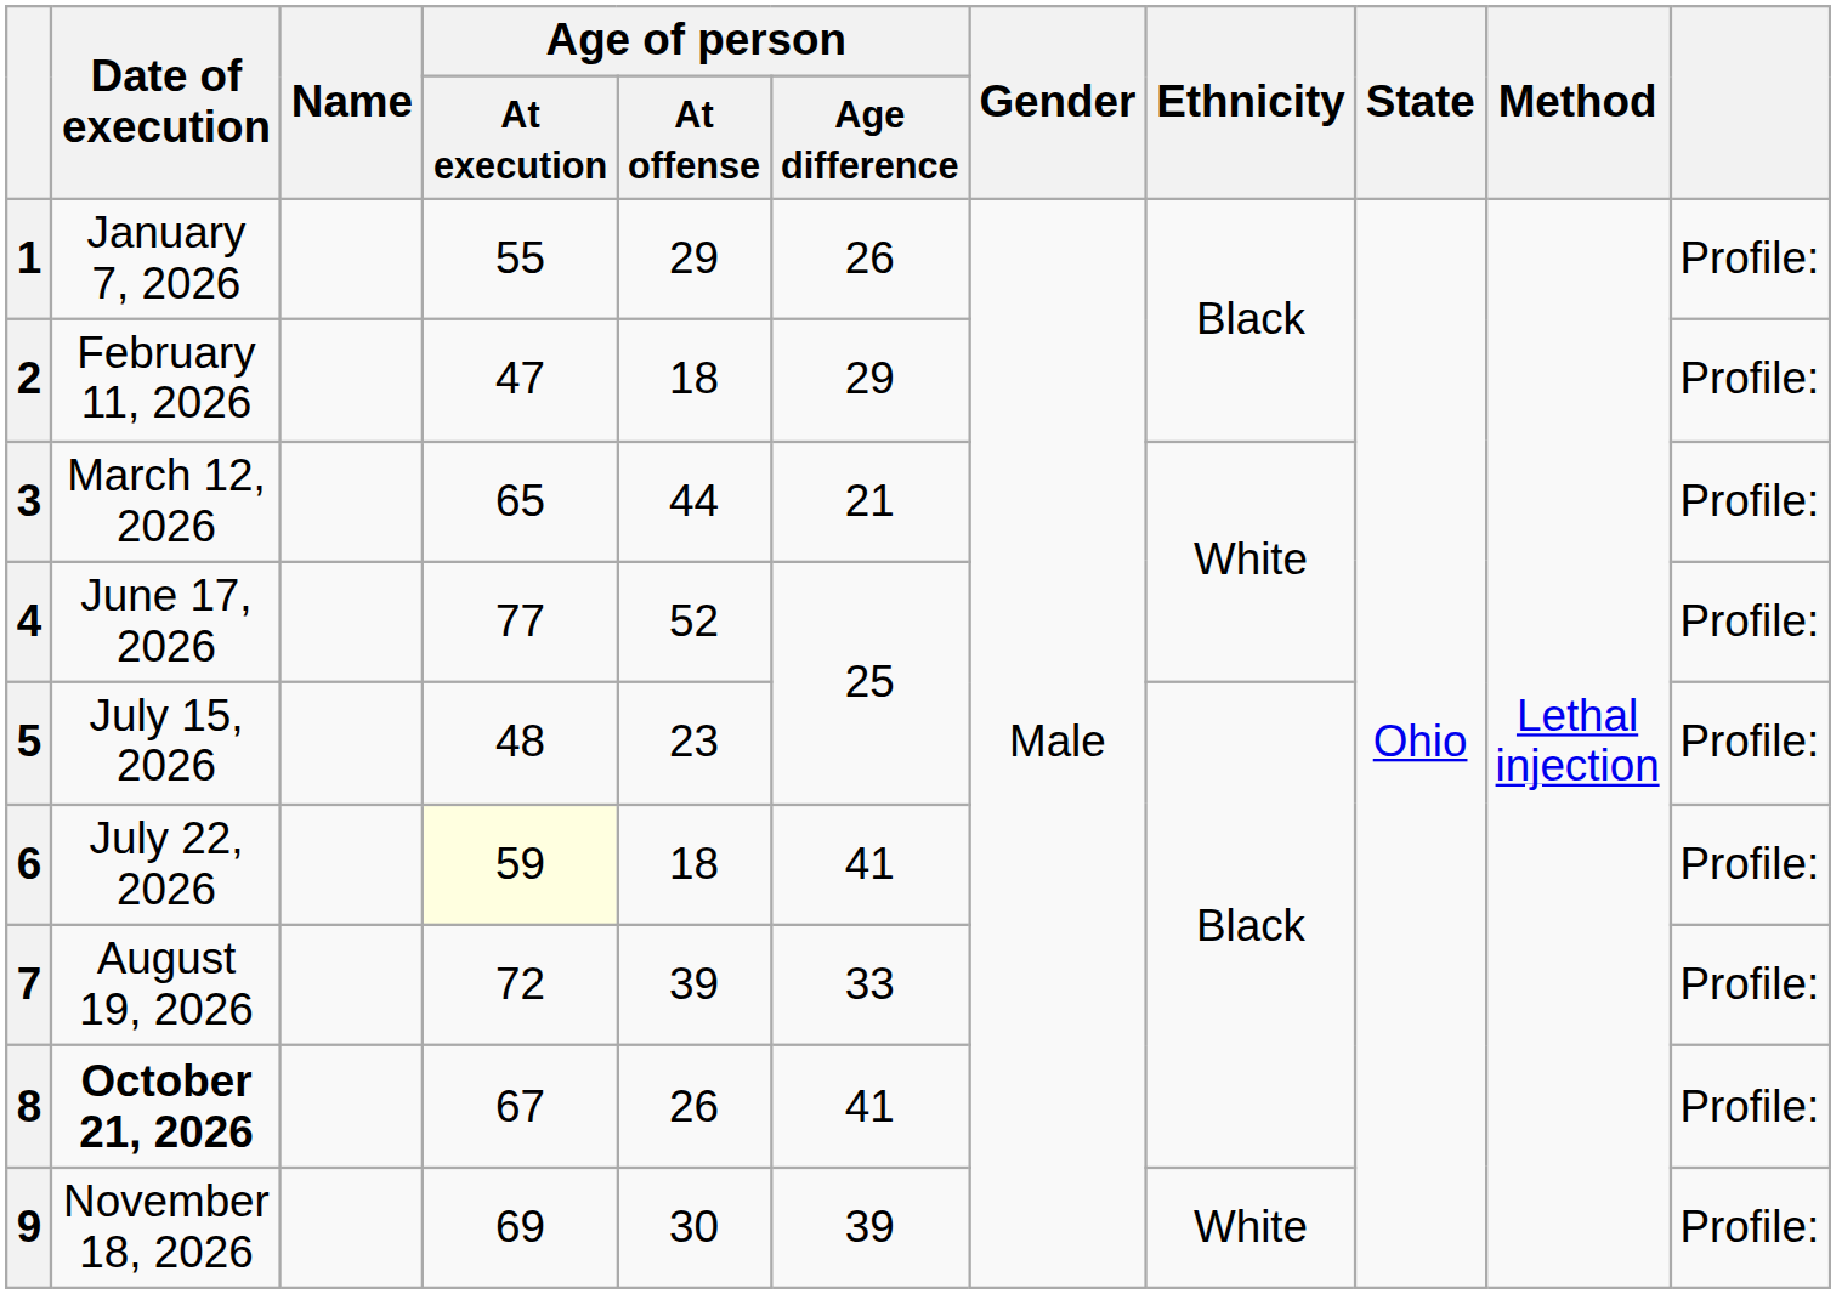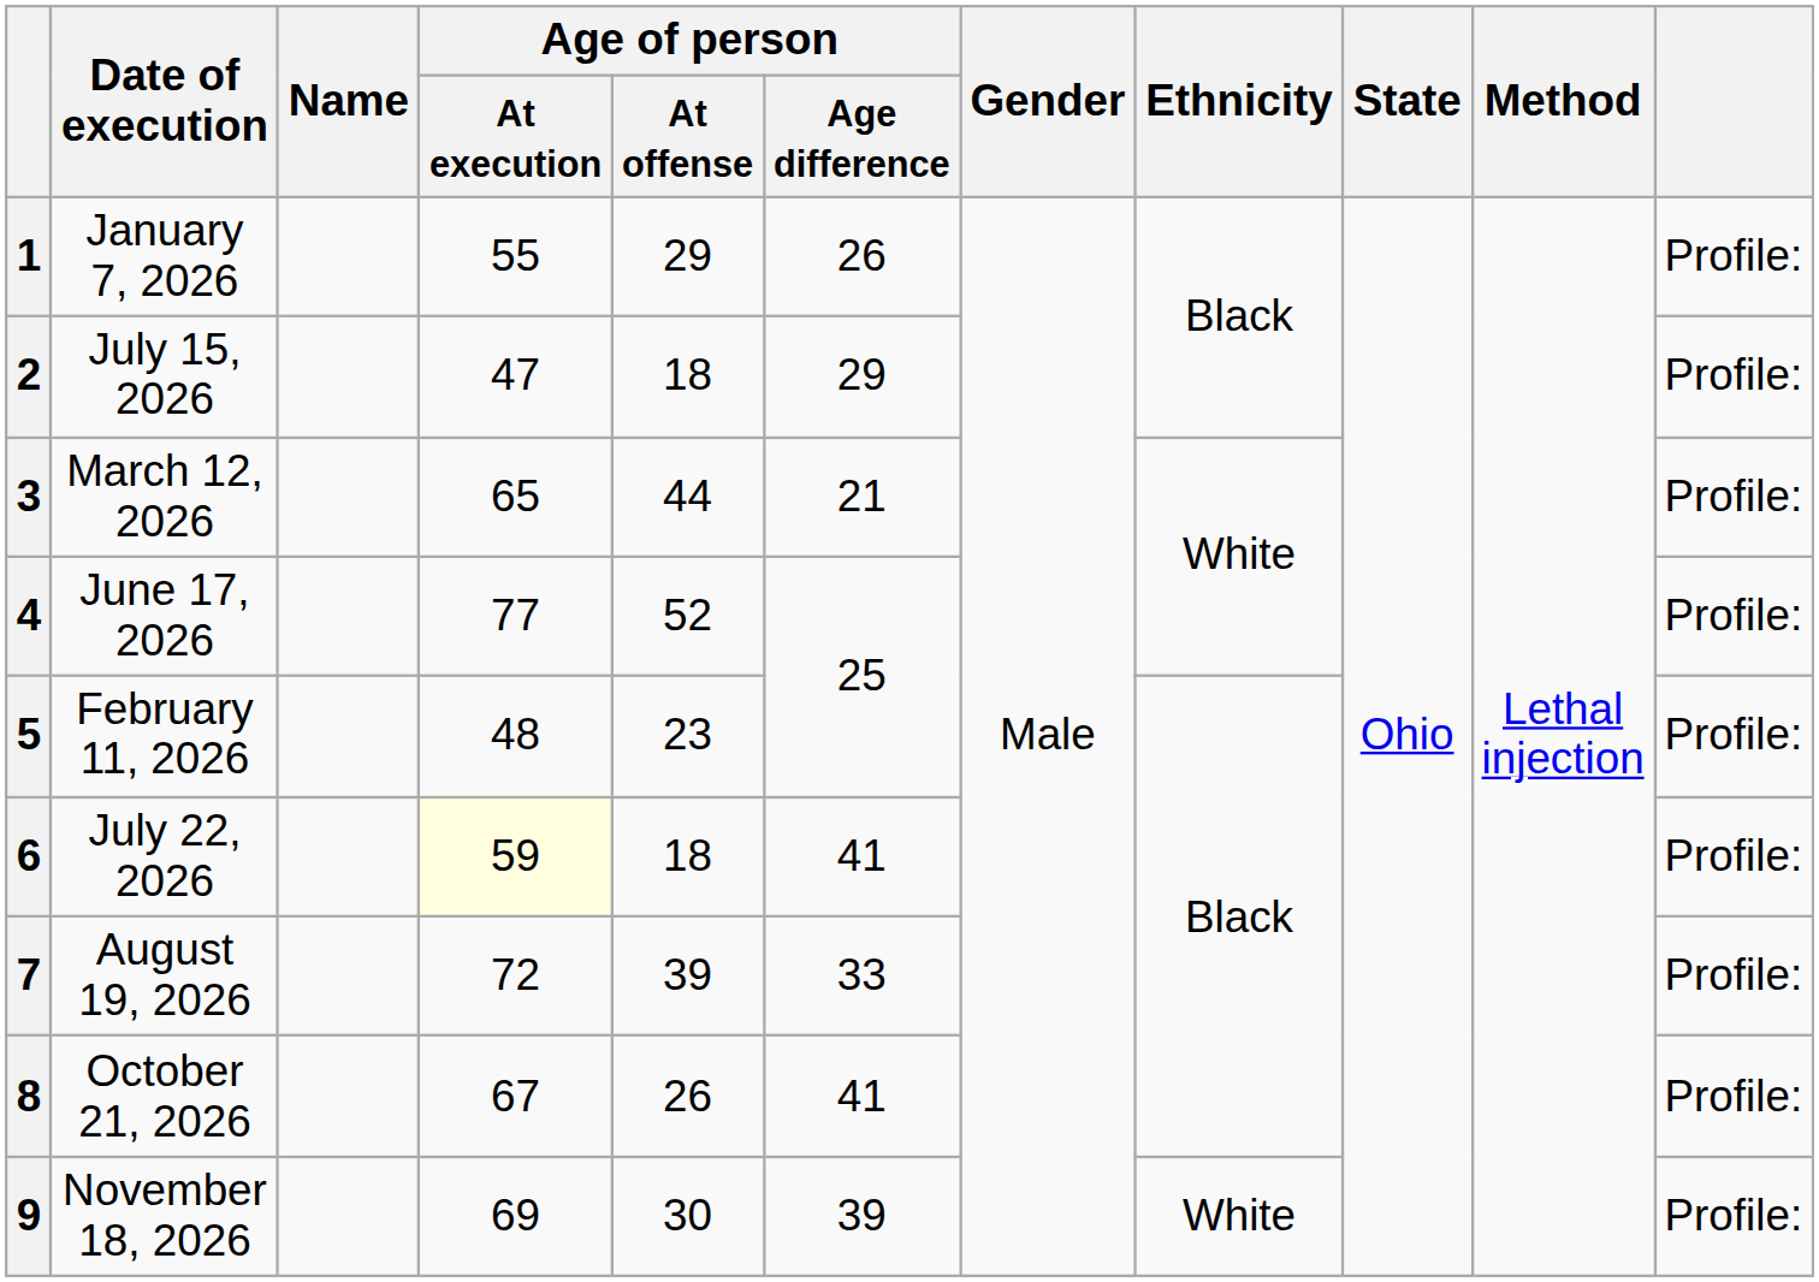2 | Date of execution: February 11, 2026 -> July 15, 2026
5 | Date of execution: July 15, 2026 -> February 11, 2026
8 | Date of execution: bold -> normal
